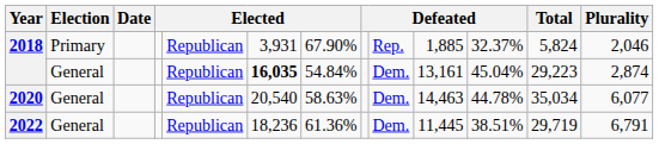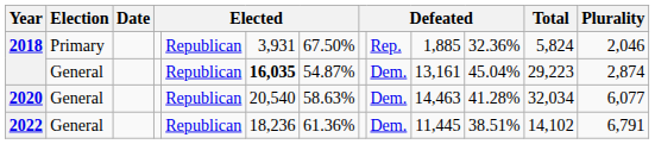2018 / Primary | column 7: 67.90% -> 67.50%
2018 / Primary | column 11: 32.37% -> 32.36%
2018 / General | column 7: 54.84% -> 54.87%
2020 | column 11: 44.78% -> 41.28%
2020 | Total: 35,034 -> 32,034
2022 | Total: 29,719 -> 14,102
